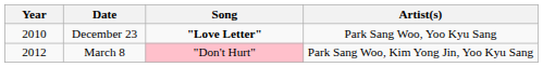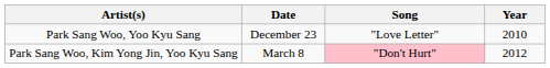columns swapped: Year <-> Artist(s)
December 23 | Song: bold -> normal
